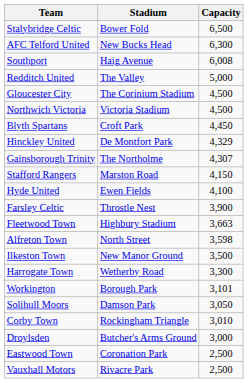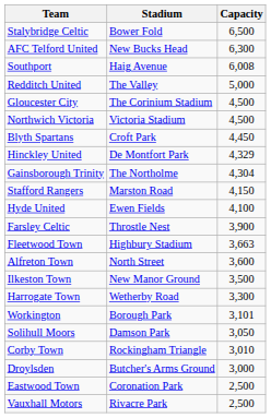Gainsborough Trinity | Capacity: 4,307 -> 4,304
Alfreton Town | Capacity: 3,598 -> 3,600
